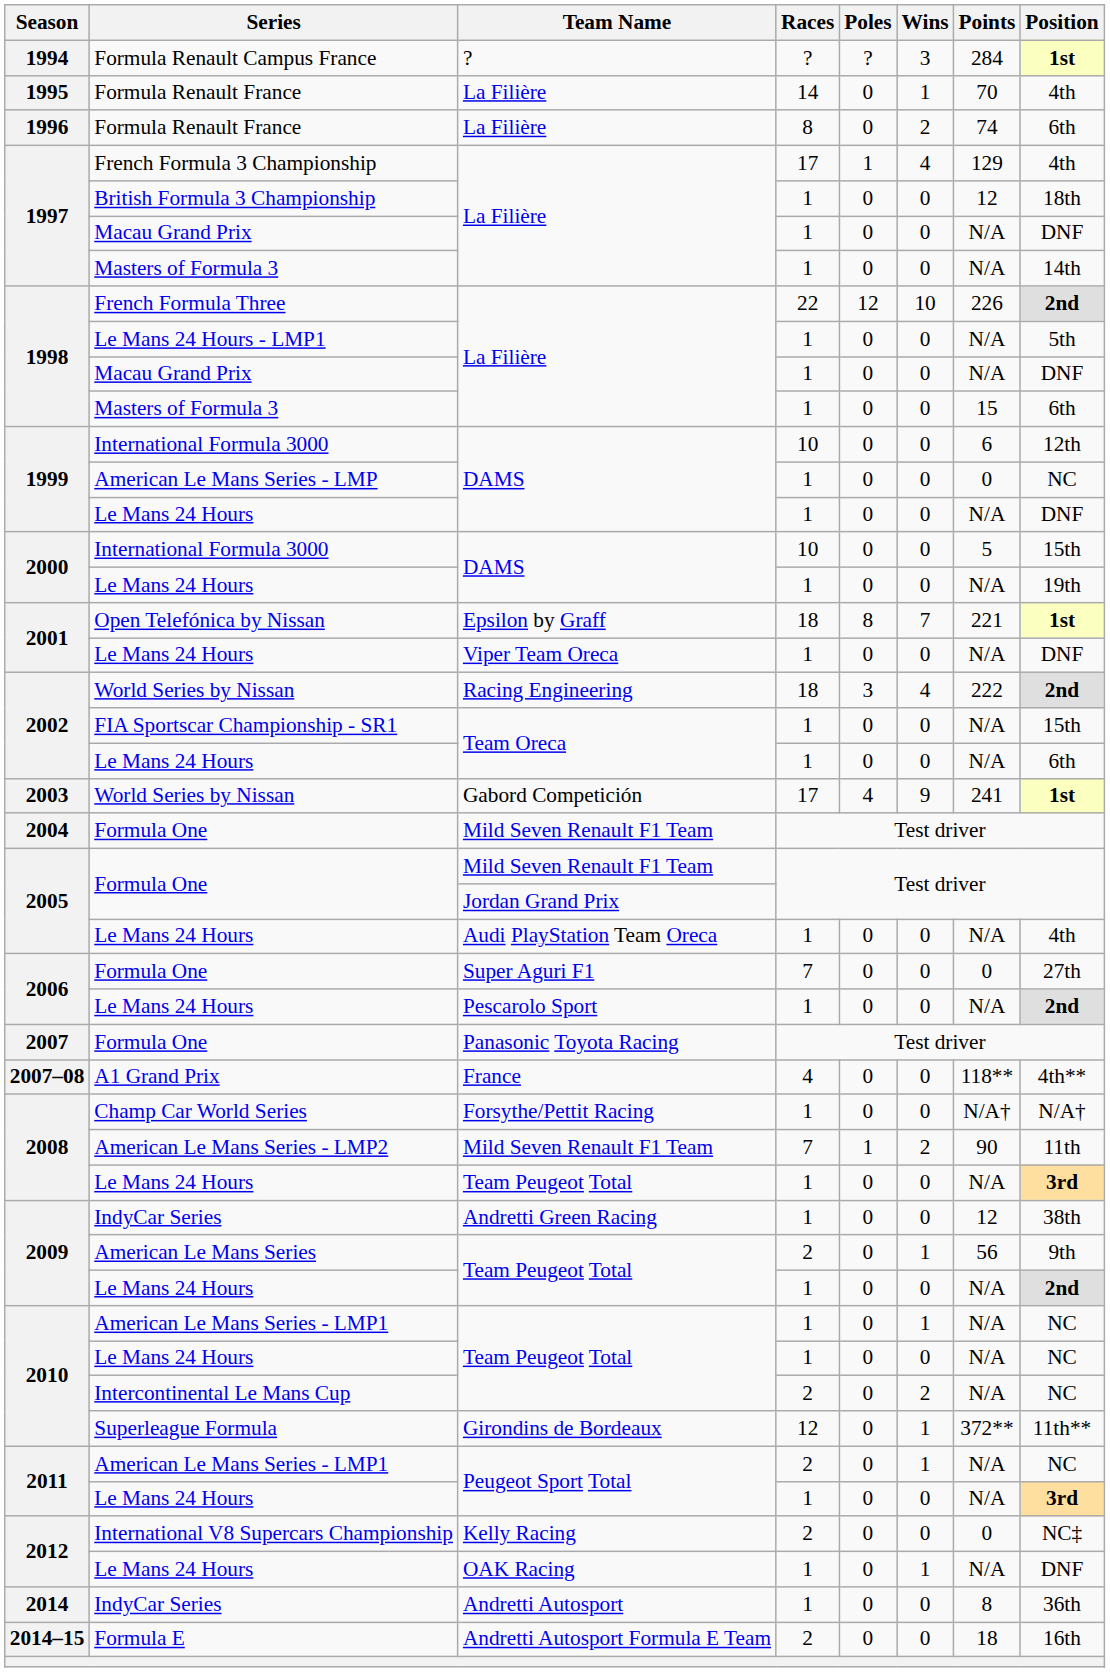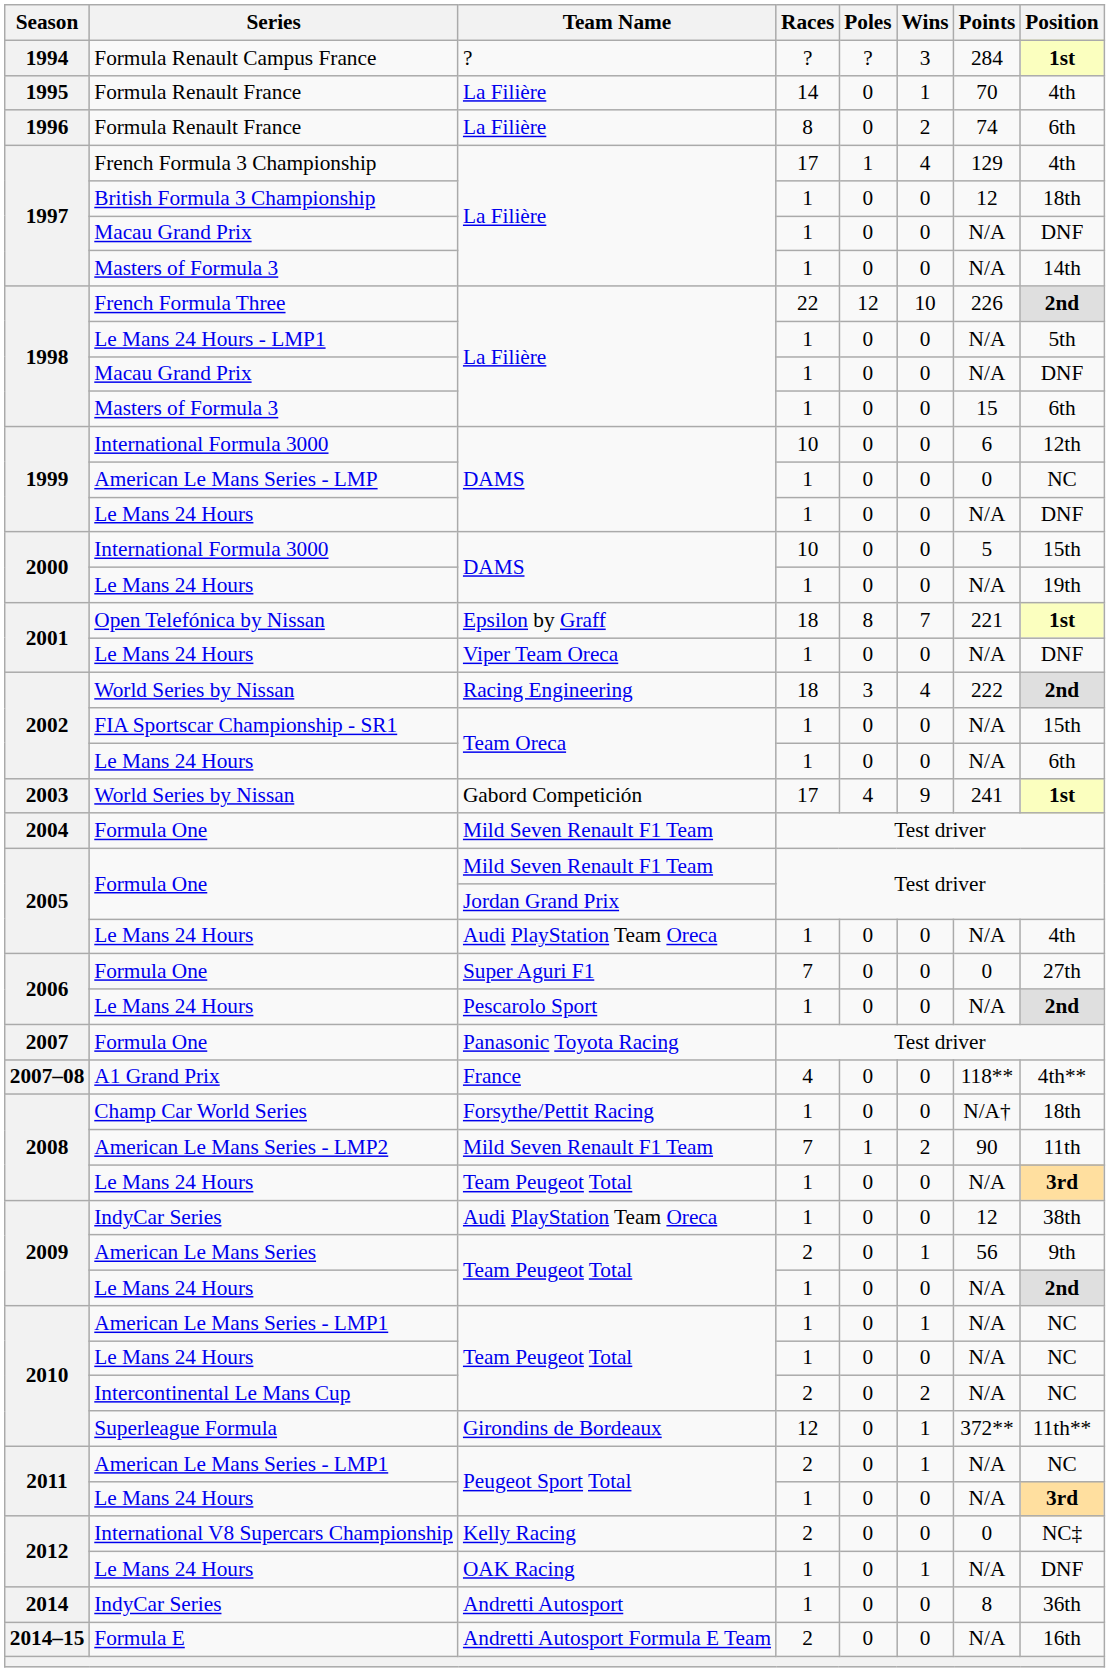Champ Car World Series | Position: N/A† -> 18th
2009 / IndyCar Series | Team Name: Andretti Green Racing -> Audi PlayStation Team Oreca
Formula E | Points: 18 -> N/A
